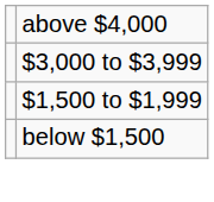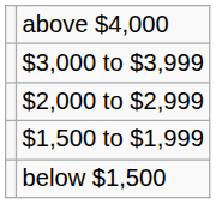+ row: $2,000 to $2,999
